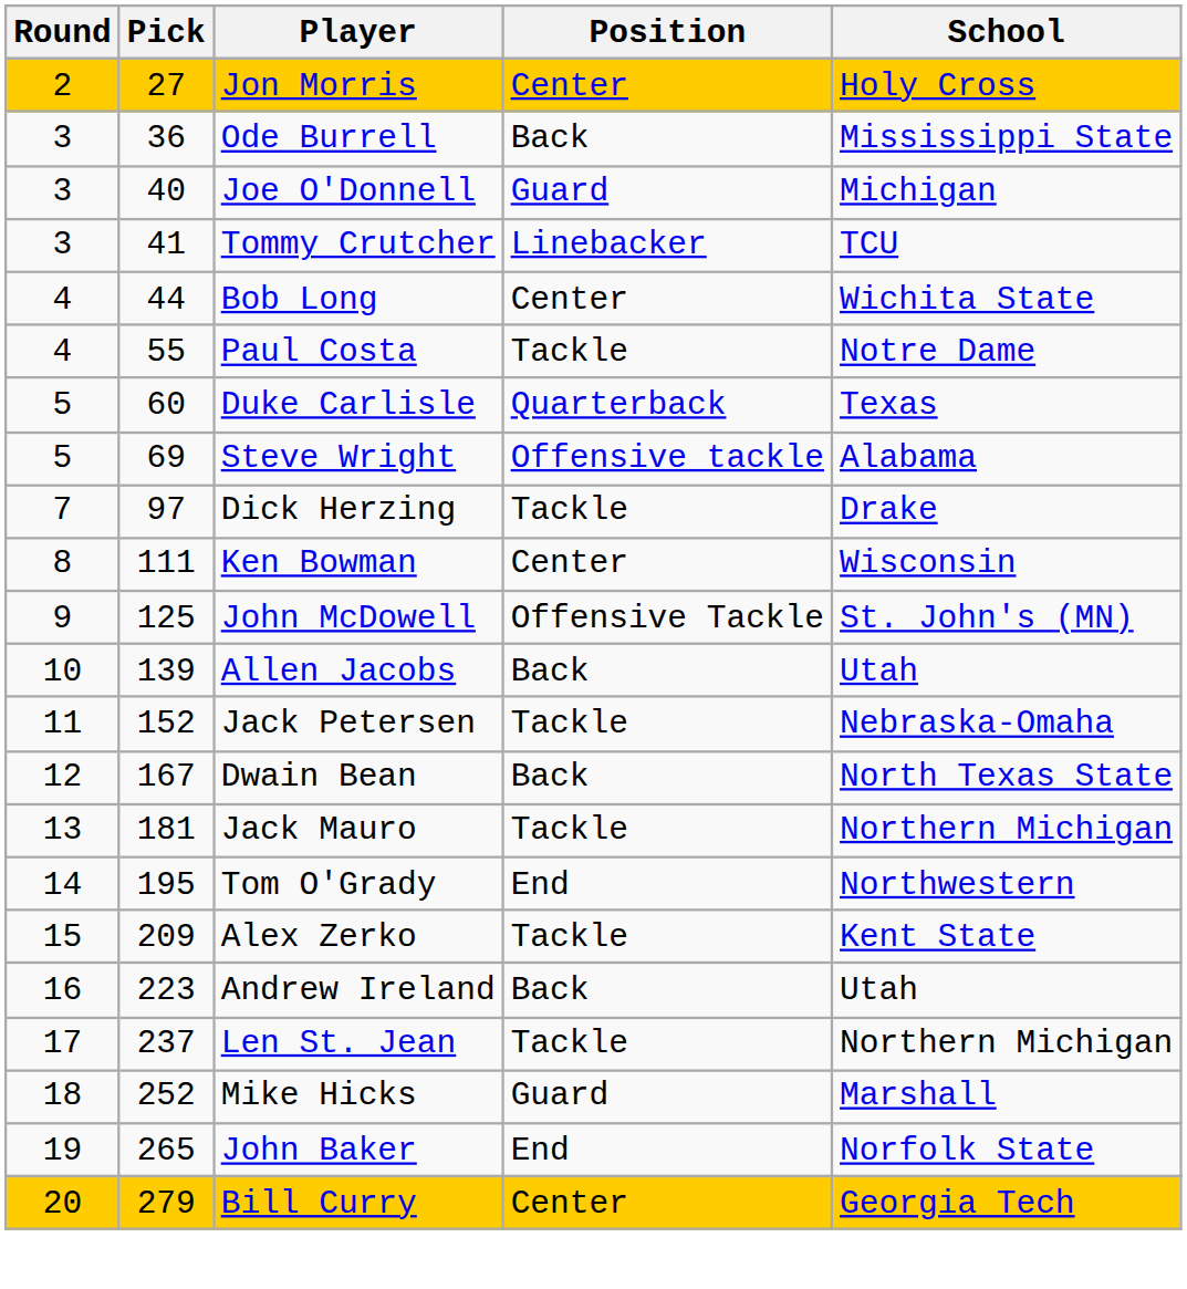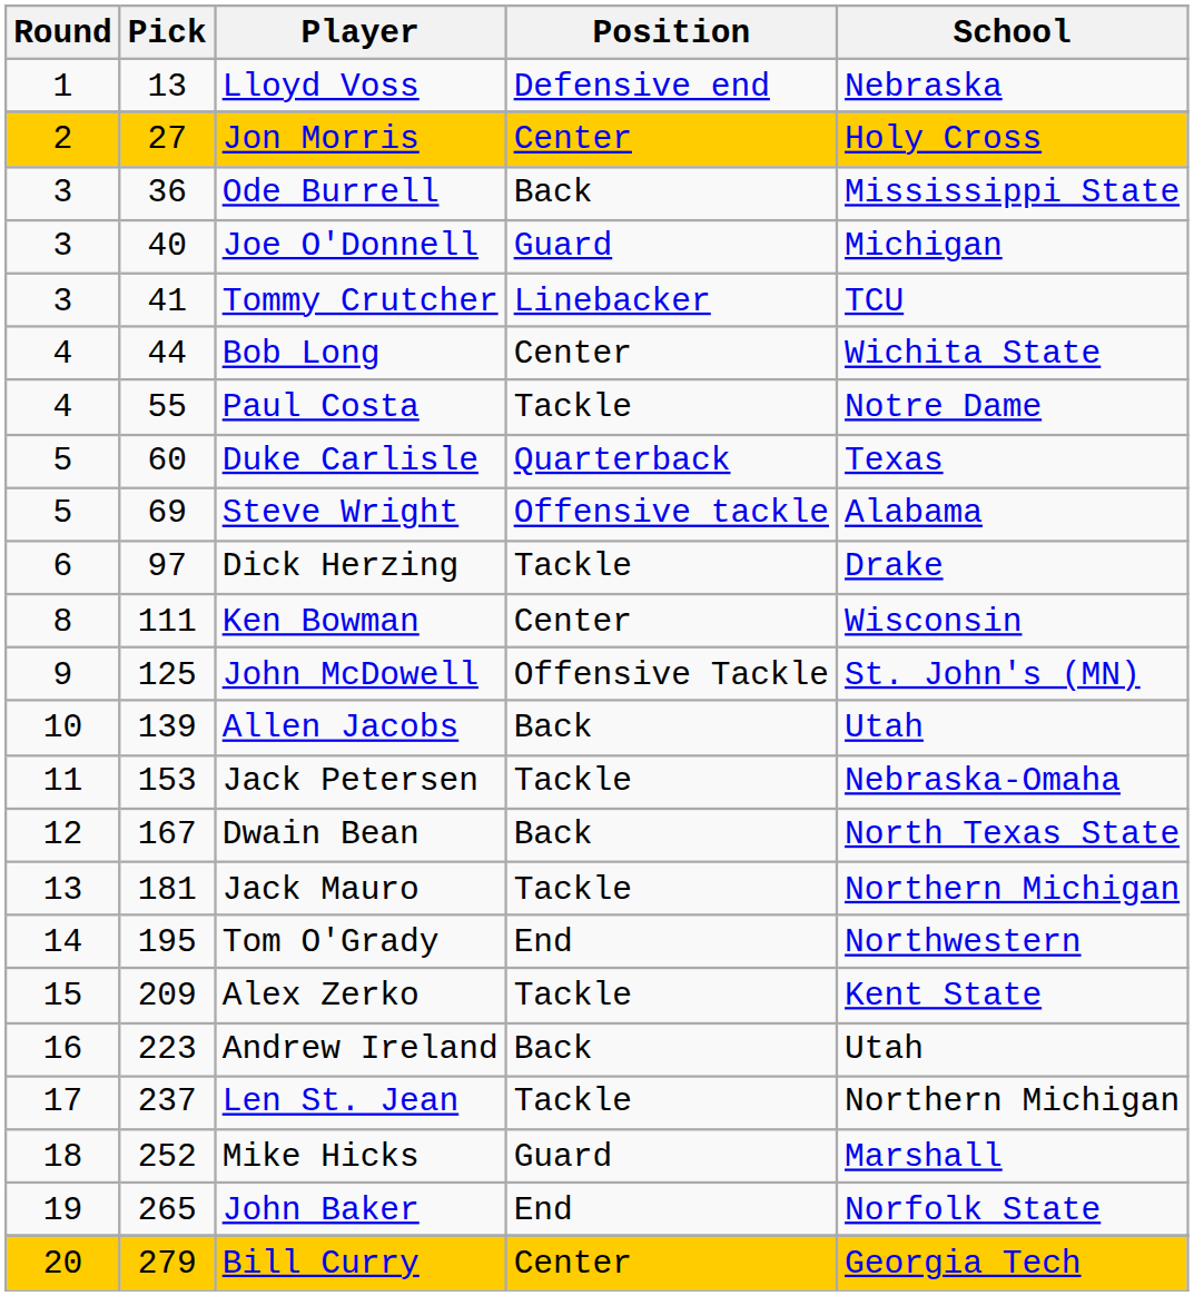+ row: 1 | 13 | Lloyd Voss | Defensive end | Nebraska
Dick Herzing | Round: 7 -> 6
Jack Petersen | Pick: 152 -> 153
